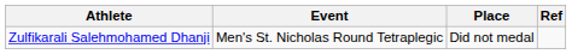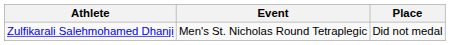- column: Ref
